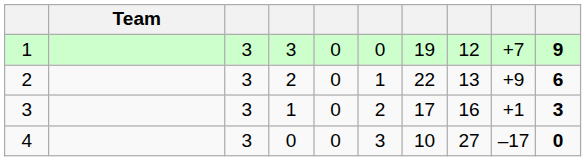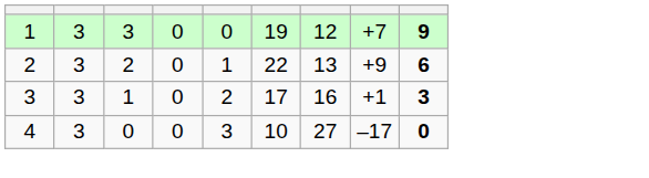- column: Team
